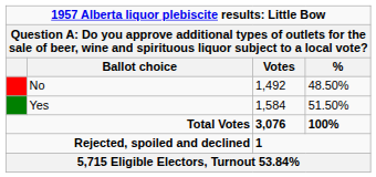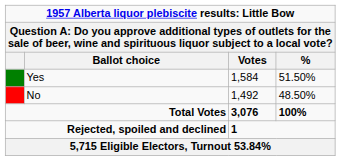rows swapped: Yes <-> No
